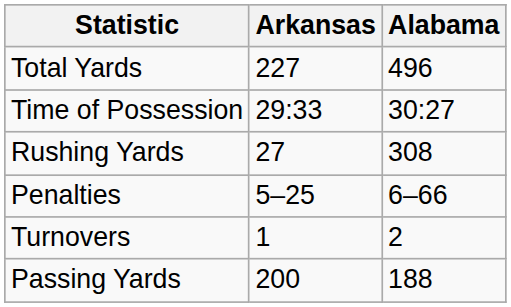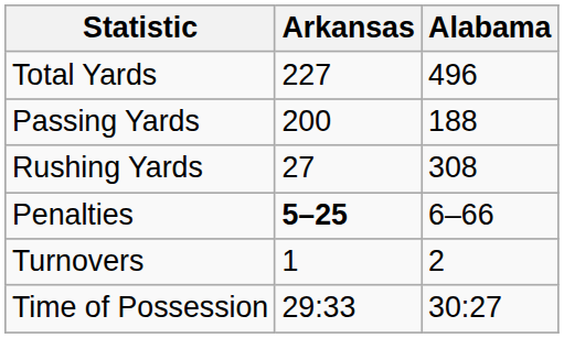rows swapped: Passing Yards <-> Time of Possession
Penalties | Arkansas: normal -> bold
